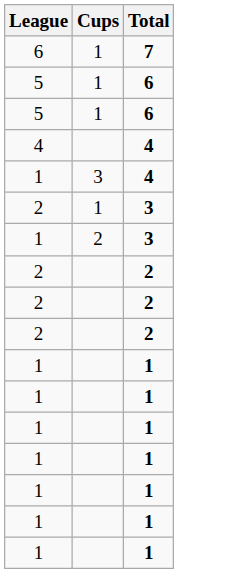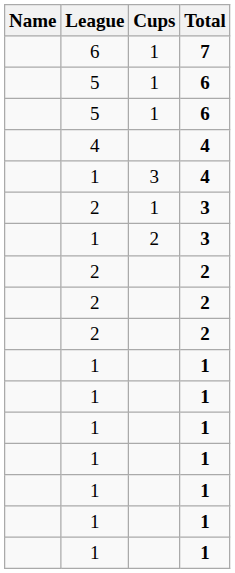+ column: Name
